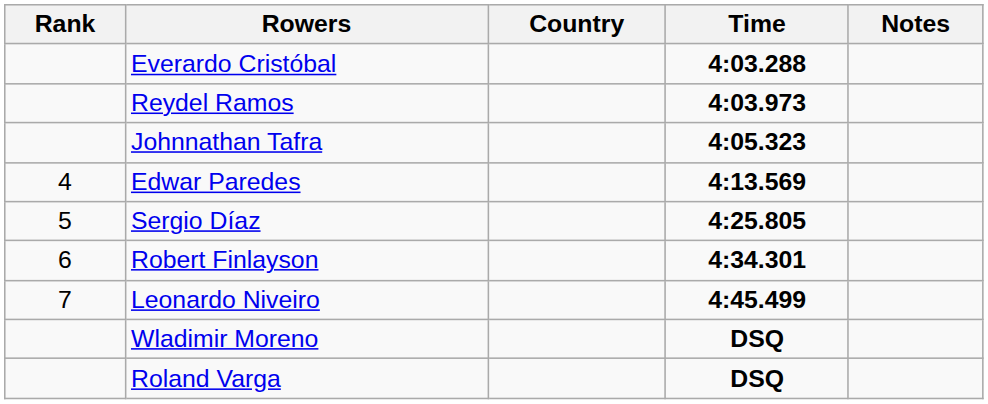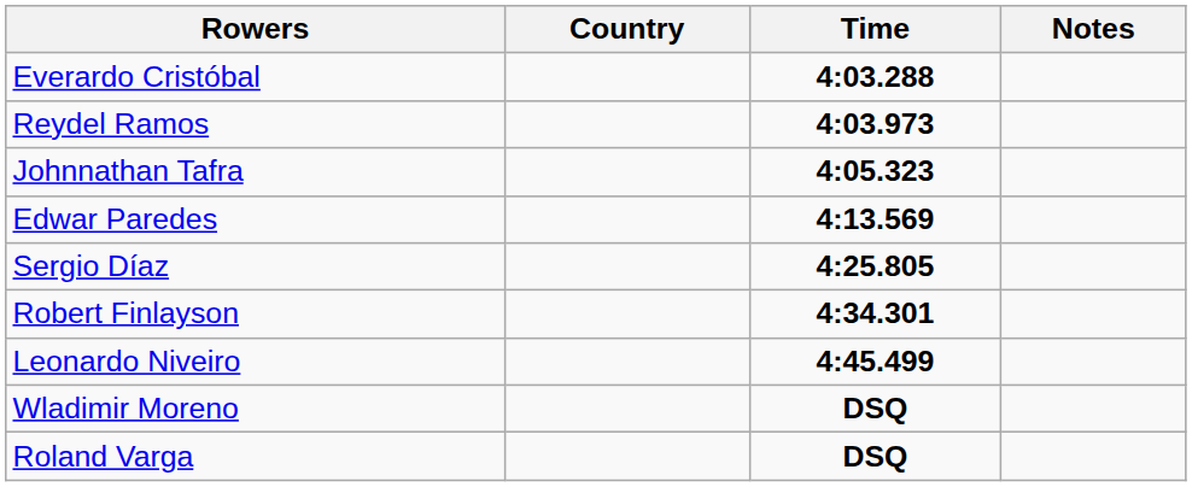- column: Rank | 4 | 5 | 6 | 7
